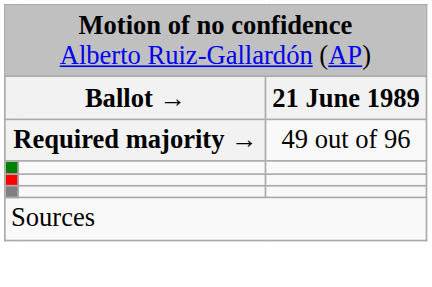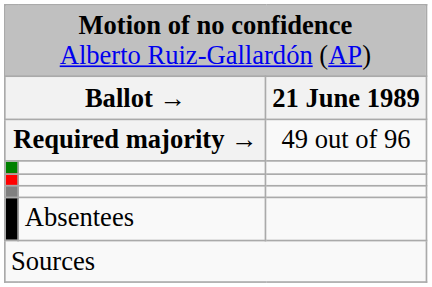+ row: Absentees
